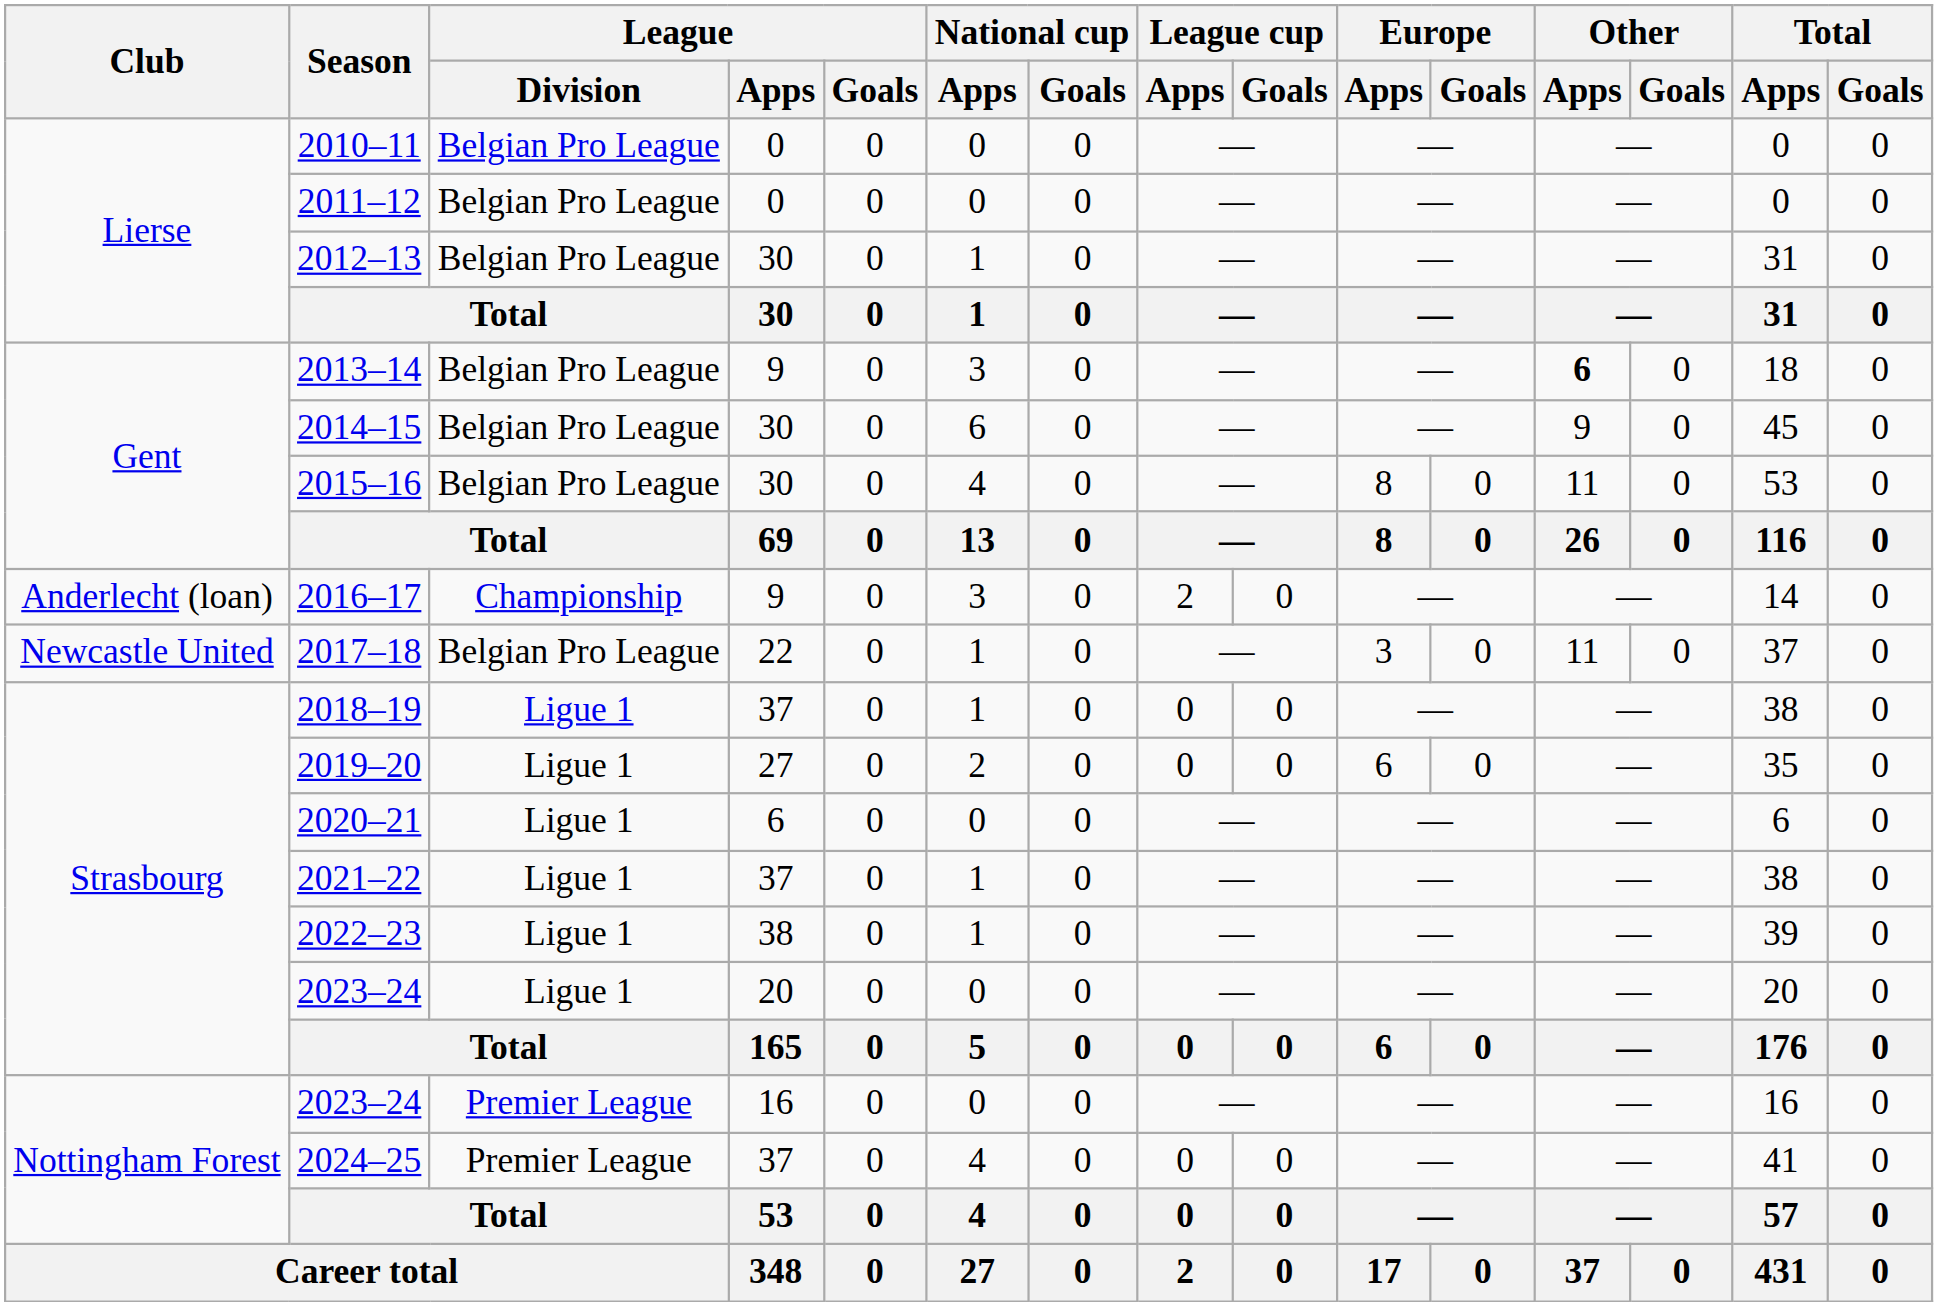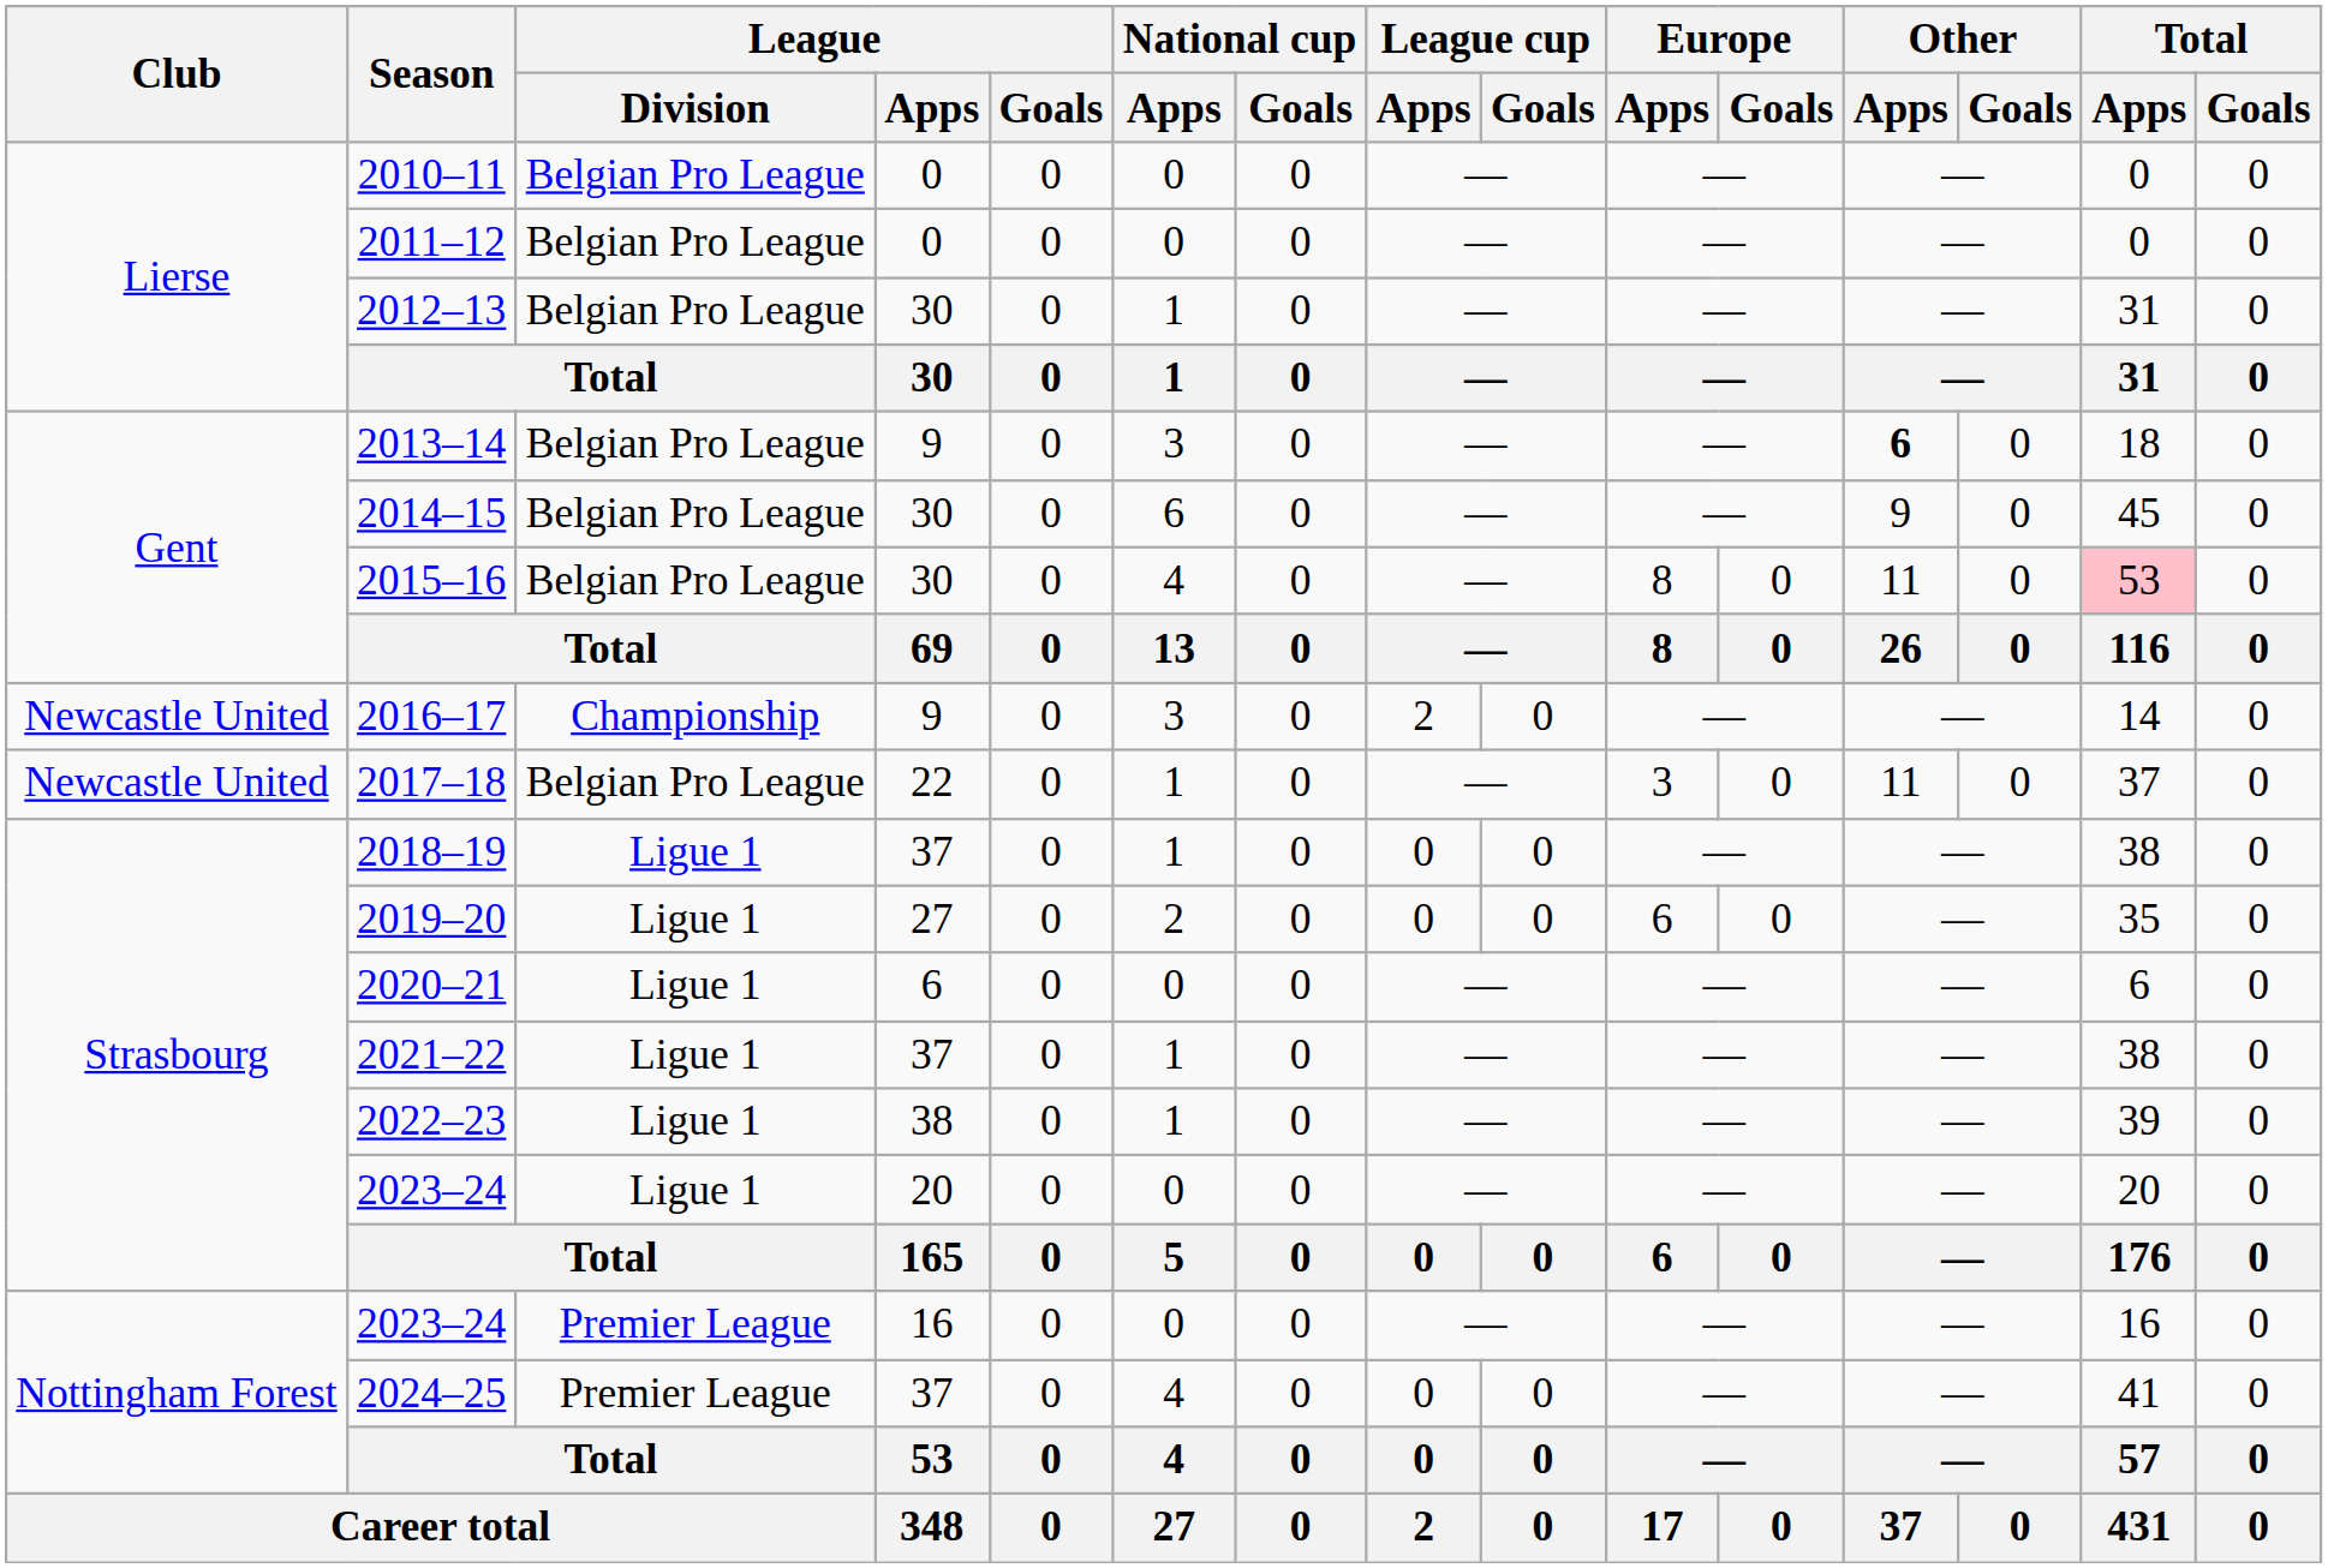2015–16 | Total / Apps: no background -> pink background
2016–17 | Club: Anderlecht (loan) -> Newcastle United
